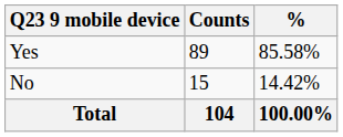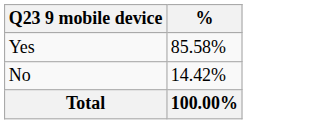- column: Counts | 89 | 15 | 104
